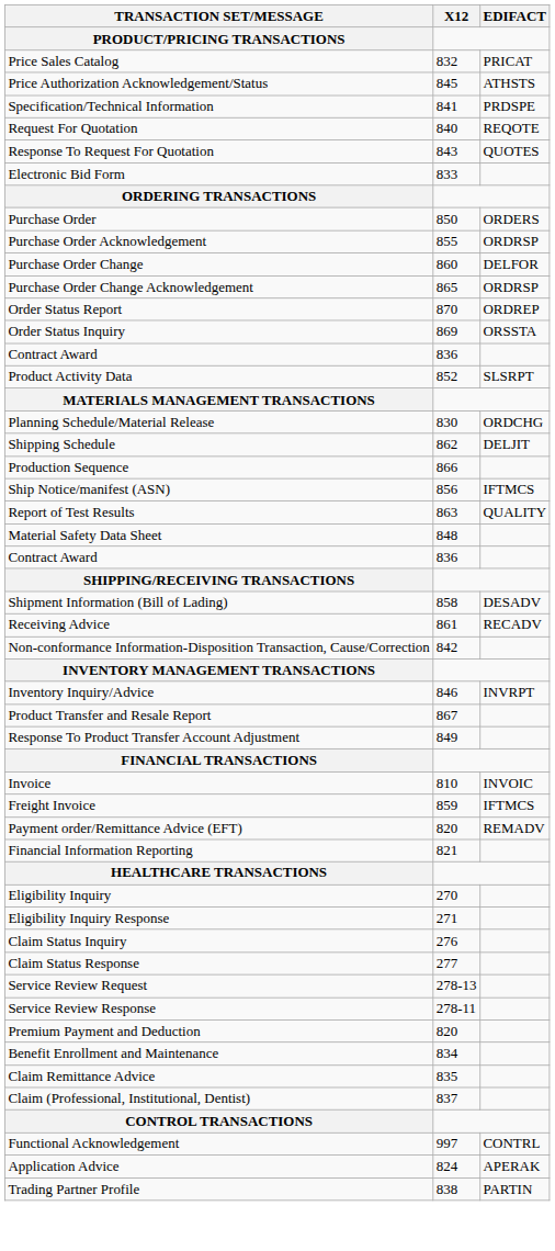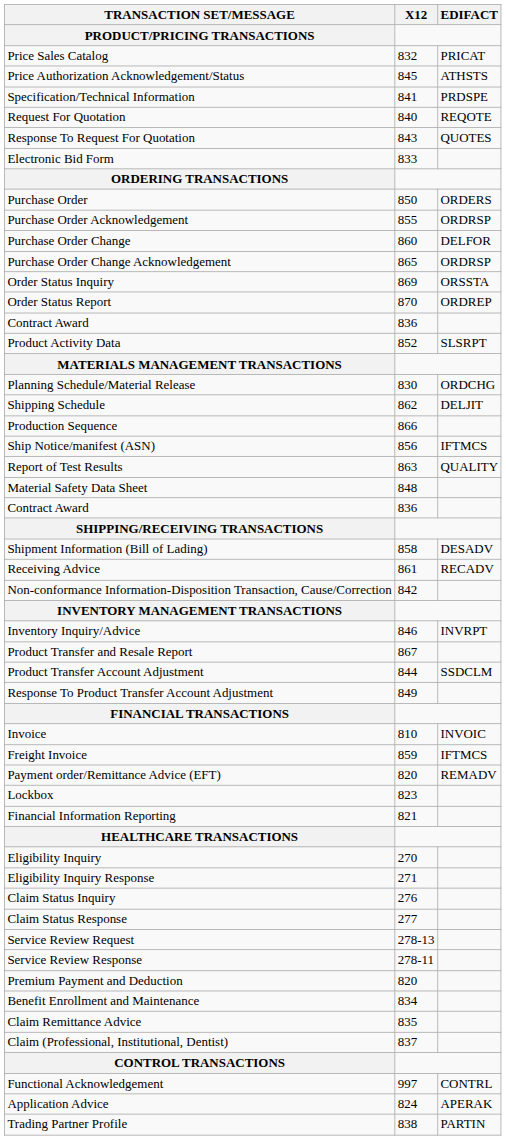rows swapped: Order Status Inquiry <-> Order Status Report
+ row: Product Transfer Account Adjustment | 844 | SSDCLM
+ row: Lockbox | 823
